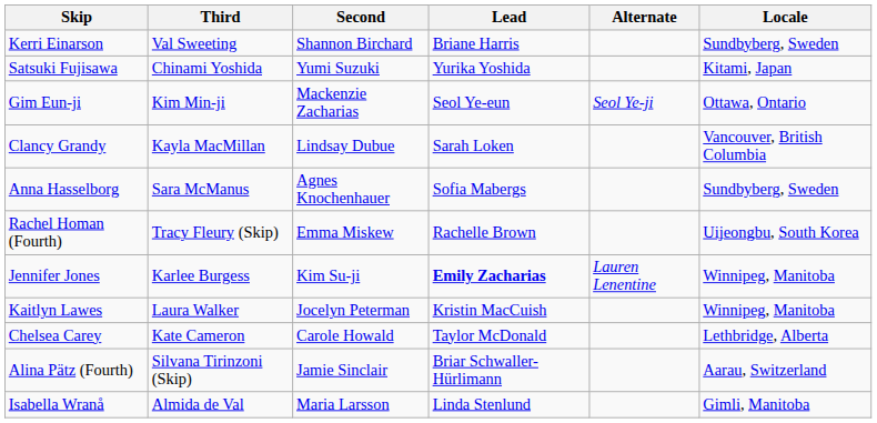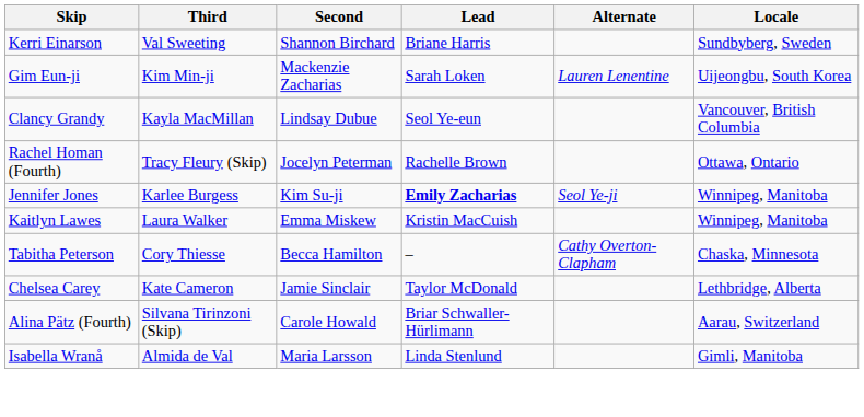- row: Satsuki Fujisawa | Chinami Yoshida | Yumi Suzuki | Yurika Yoshida | Kitami, Japan
Gim Eun-ji | Lead: Seol Ye-eun -> Sarah Loken
Gim Eun-ji | Alternate: Seol Ye-ji -> Lauren Lenentine
Gim Eun-ji | Locale: Ottawa, Ontario -> Uijeongbu, South Korea
Clancy Grandy | Lead: Sarah Loken -> Seol Ye-eun
- row: Anna Hasselborg | Sara McManus | Agnes Knochenhauer | Sofia Mabergs | Sundbyberg, Sweden
Rachel Homan (Fourth) | Second: Emma Miskew -> Jocelyn Peterman
Rachel Homan (Fourth) | Locale: Uijeongbu, South Korea -> Ottawa, Ontario
Jennifer Jones | Alternate: Lauren Lenentine -> Seol Ye-ji
Kaitlyn Lawes | Second: Jocelyn Peterman -> Emma Miskew
+ row: Tabitha Peterson | Cory Thiesse | Becca Hamilton | – | Cathy Overton-Clapham | Chaska, Minnesota
Chelsea Carey | Second: Carole Howald -> Jamie Sinclair
Alina Pätz (Fourth) | Second: Jamie Sinclair -> Carole Howald
